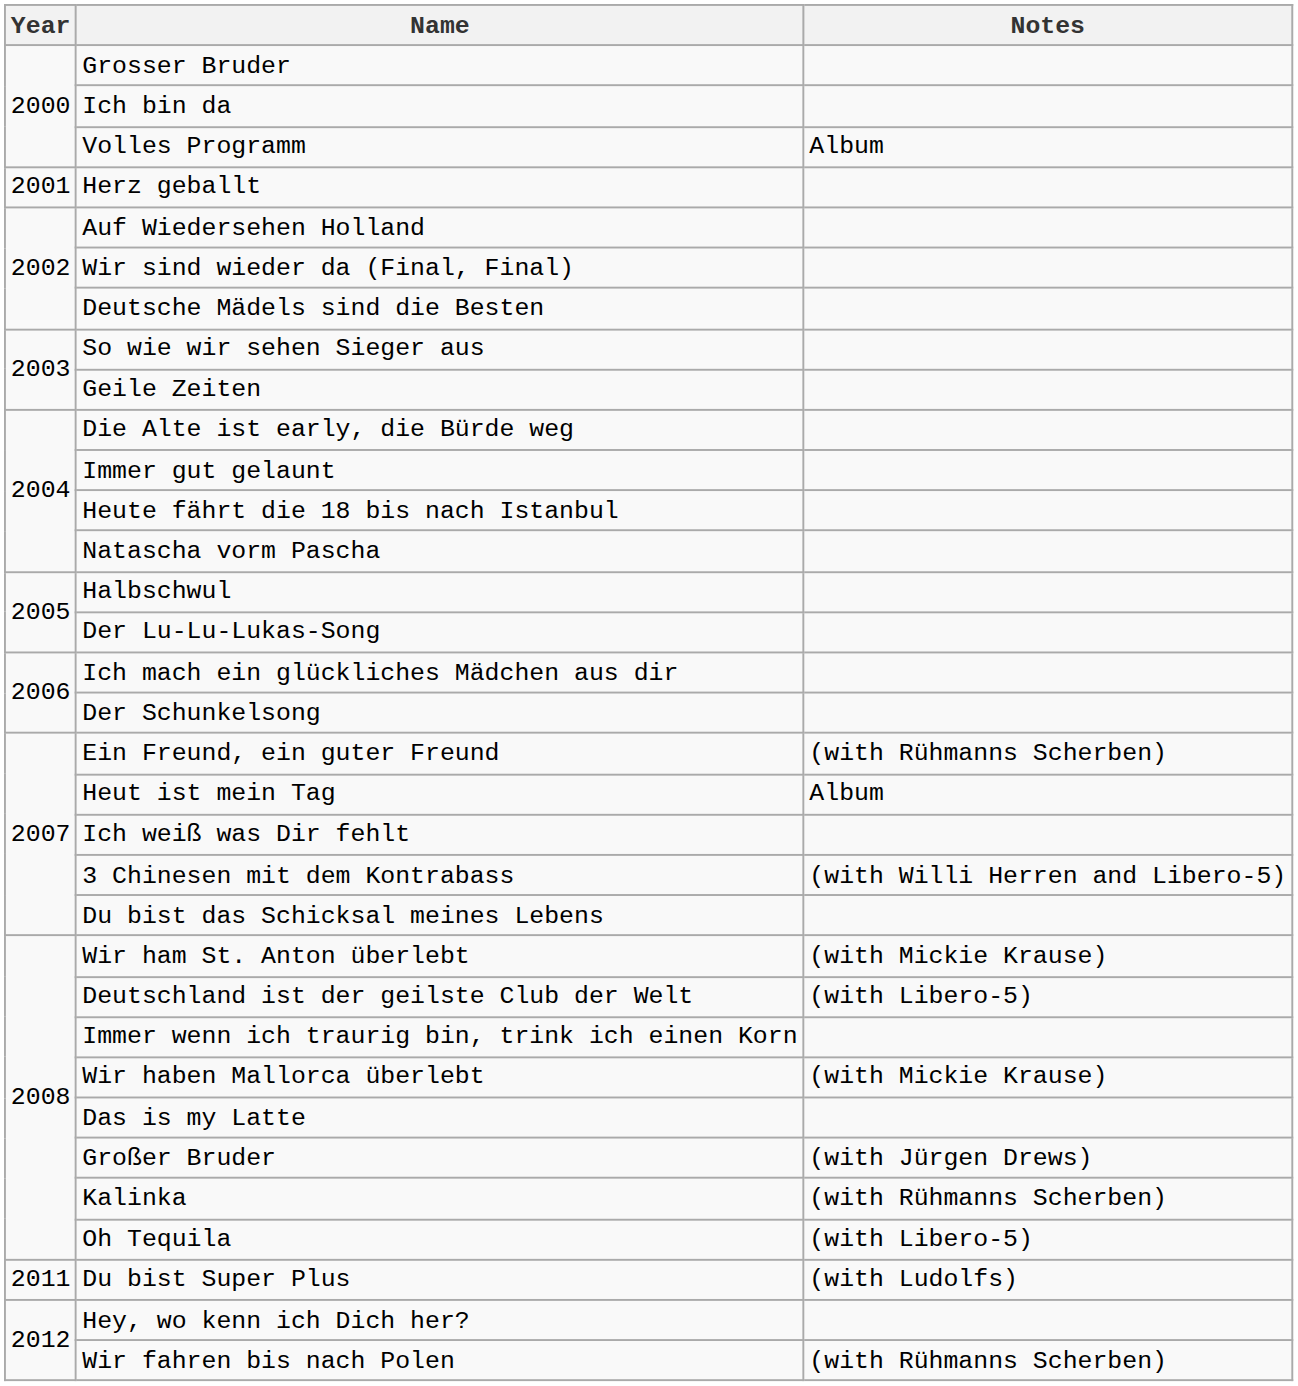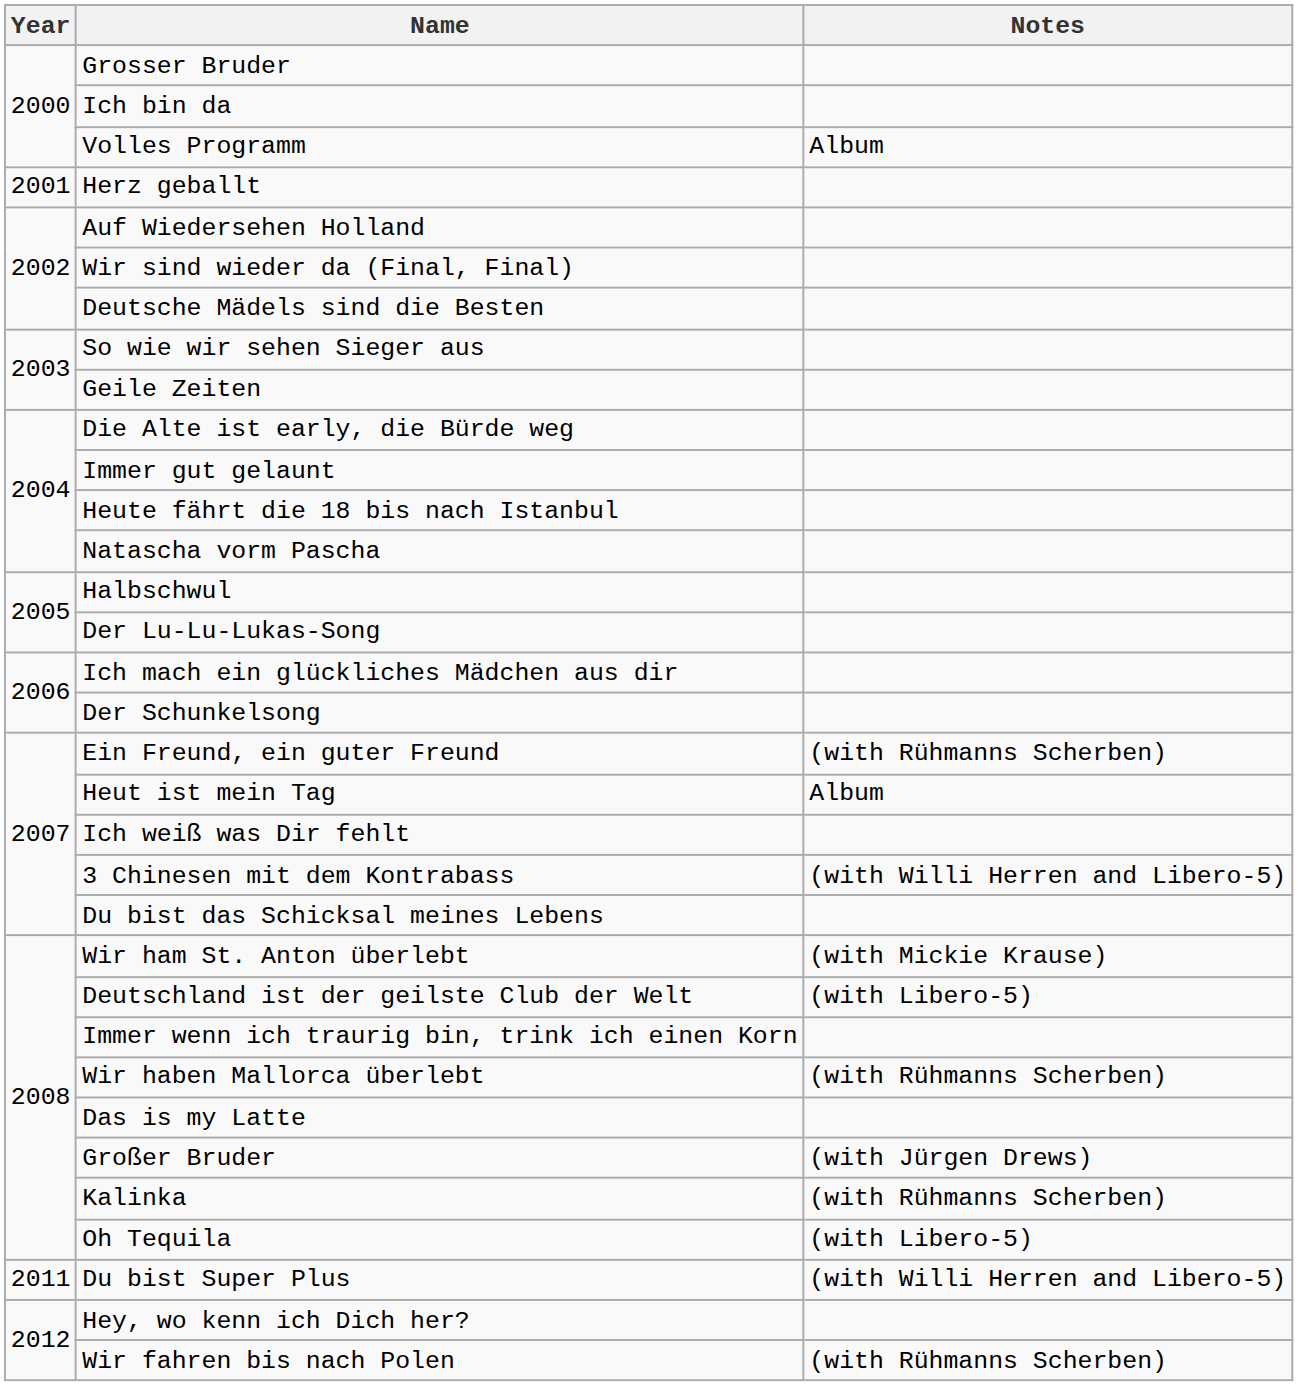Wir haben Mallorca überlebt | Notes: (with Mickie Krause) -> (with Rühmanns Scherben)
Du bist Super Plus | Notes: (with Ludolfs) -> (with Willi Herren and Libero-5)
